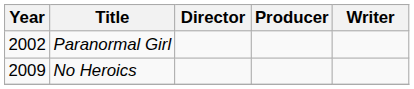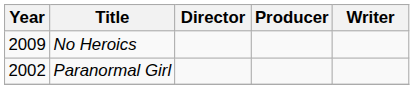rows swapped: Paranormal Girl <-> No Heroics
